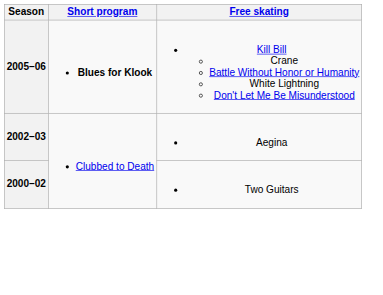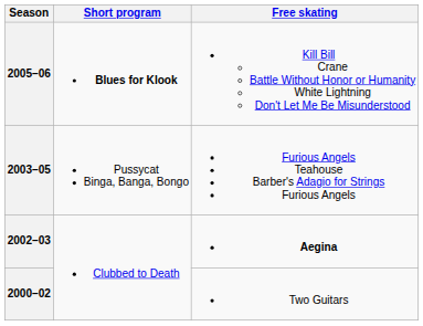+ row: 2003–05 | Pussycat Binga, Banga, Bongo | Furious Angels Teahouse Barber's Adagio for Strings Furious Angels
2002–03 | Free skating: normal -> bold
